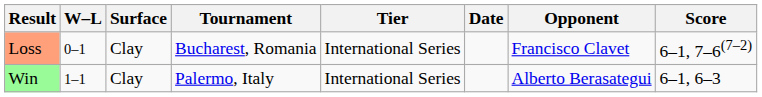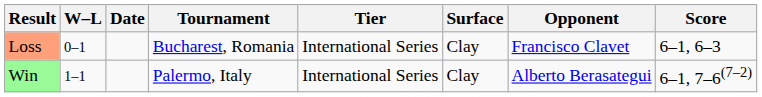columns swapped: Date <-> Surface
Loss | Score: 6–1, 7–6(7–2) -> 6–1, 6–3
Win | Score: 6–1, 6–3 -> 6–1, 7–6(7–2)
